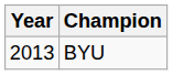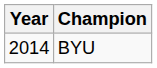BYU | Year: 2013 -> 2014
